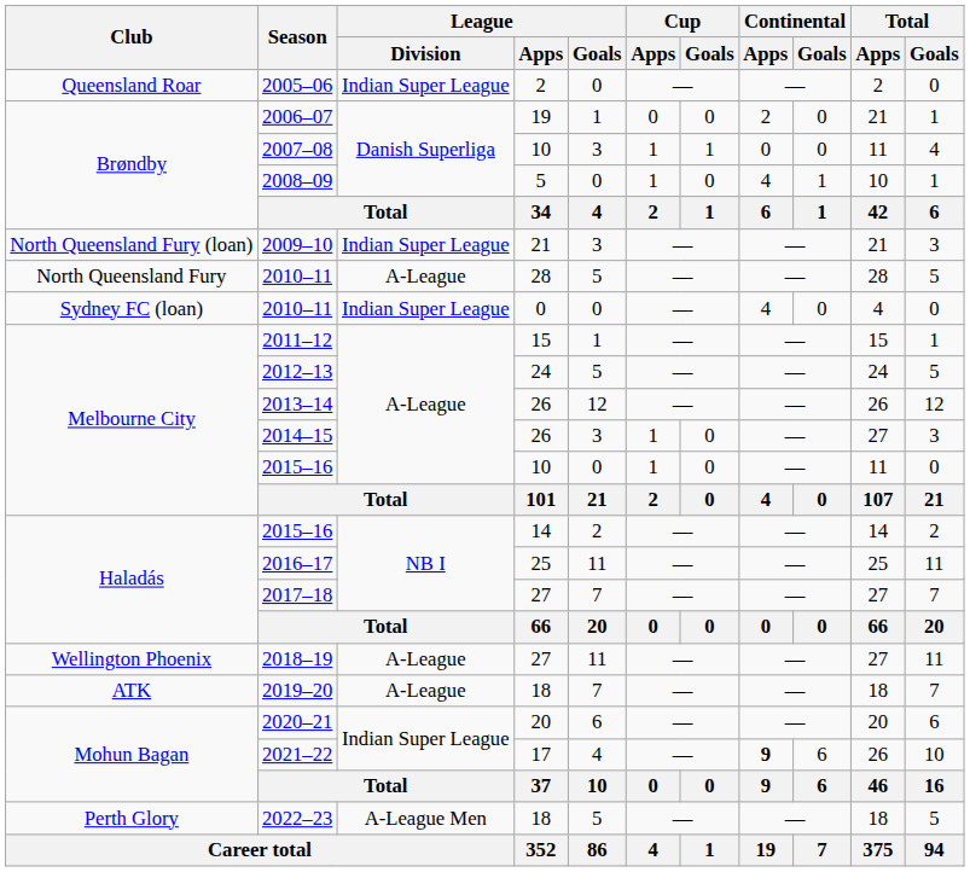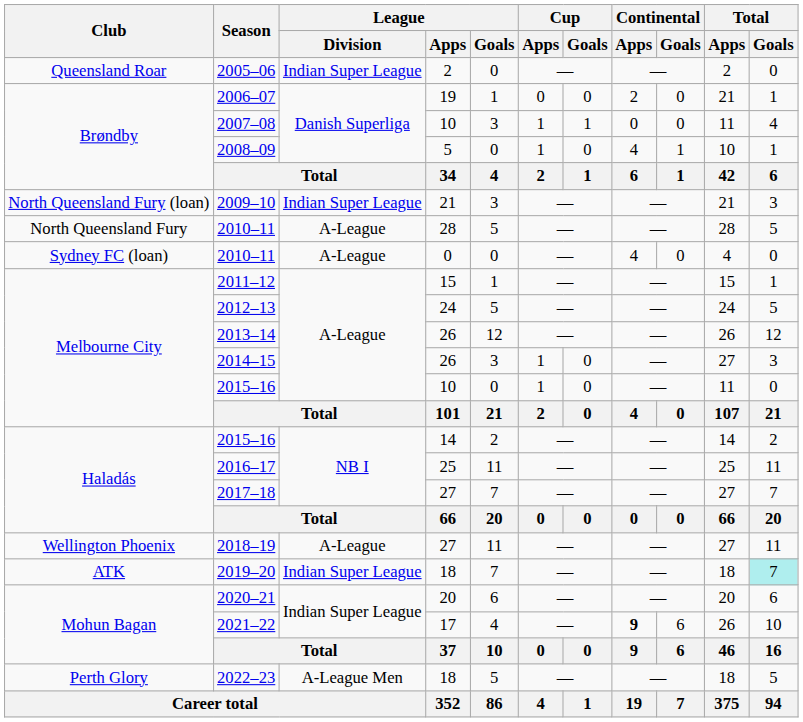2010–11 / 0 | League / Division: Indian Super League -> A-League
2019–20 | League / Division: A-League -> Indian Super League
2019–20 | Total / Goals: no background -> paleturquoise background
